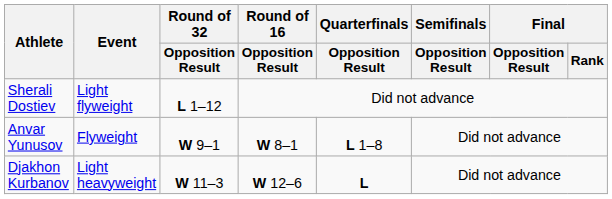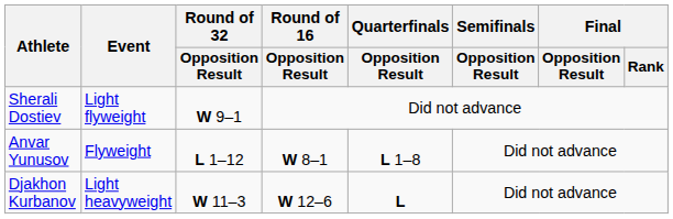Sherali Dostiev | Round of 32 / Opposition Result: L 1–12 -> W 9–1
Anvar Yunusov | Round of 32 / Opposition Result: W 9–1 -> L 1–12
